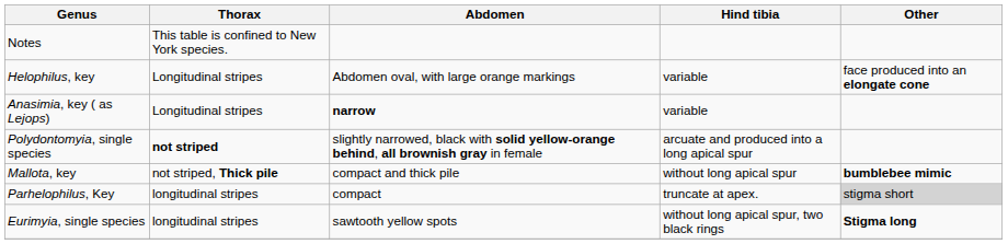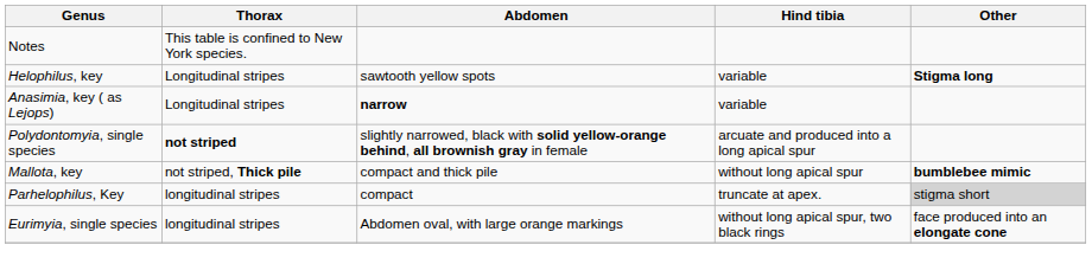Helophilus, key | Abdomen: Abdomen oval, with large orange markings -> sawtooth yellow spots
Helophilus, key | Other: face produced into an elongate cone -> Stigma long
Eurimyia, single species | Abdomen: sawtooth yellow spots -> Abdomen oval, with large orange markings
Eurimyia, single species | Other: Stigma long -> face produced into an elongate cone
